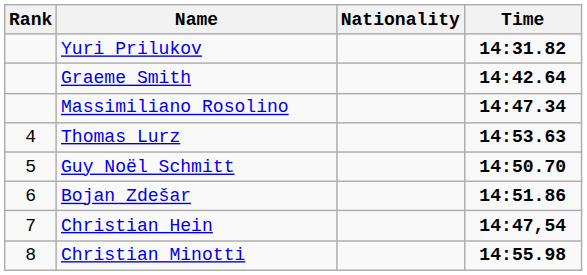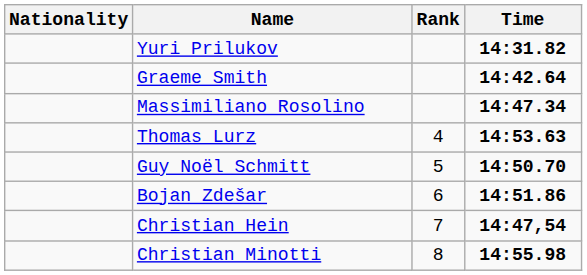columns swapped: Rank <-> Nationality
